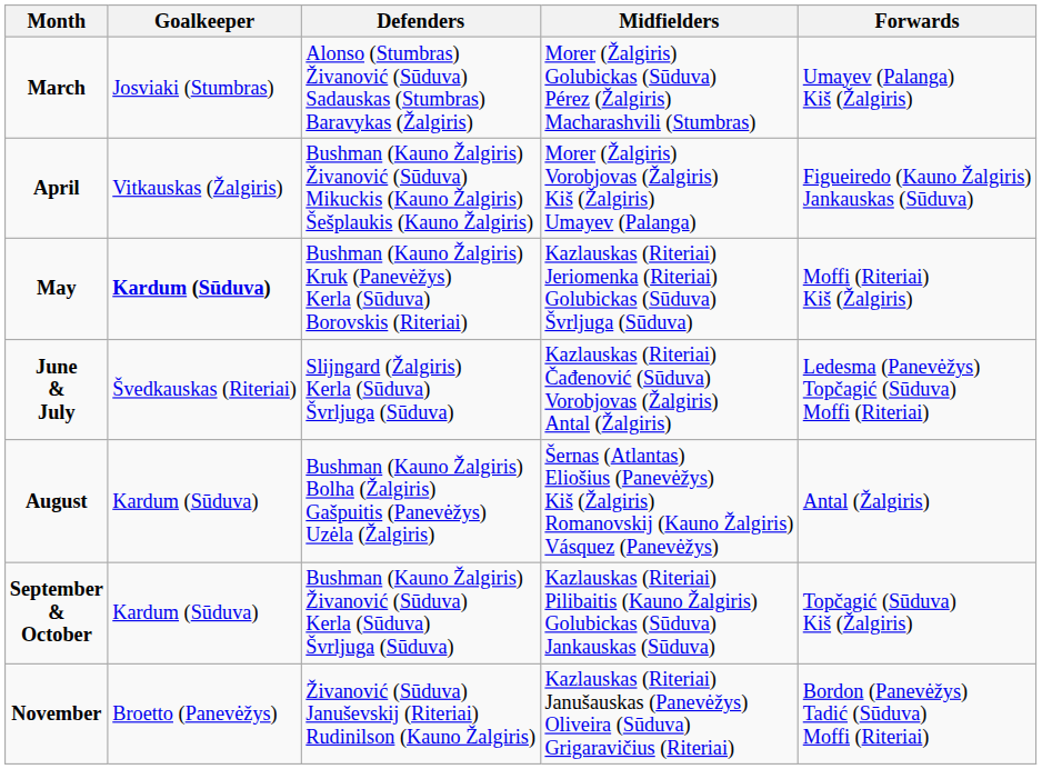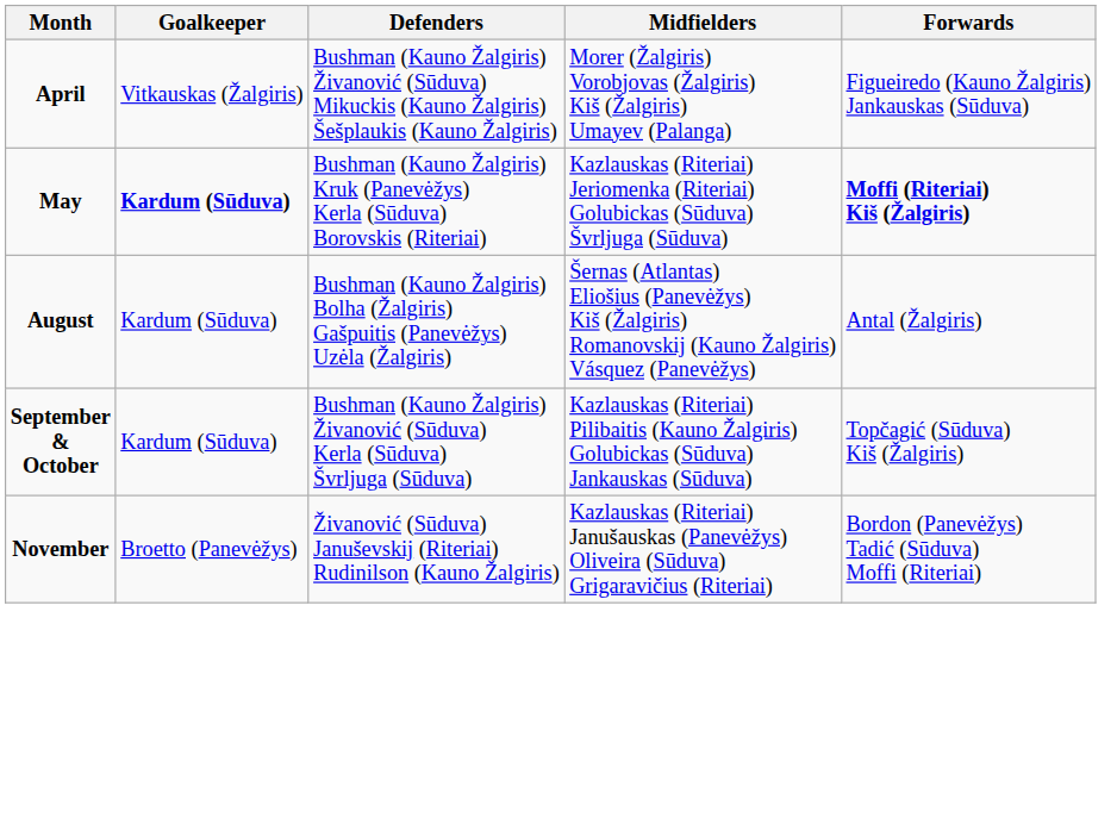- row: March | Josviaki (Stumbras) | Alonso (Stumbras) Živanović (Sūduva) Sadauskas (Stumbras) Baravykas (Žalgiris) | Morer (Žalgiris) Golubickas (Sūduva) Pérez (Žalgiris) Macharashvili (Stumbras) | Umayev (Palanga) Kiš (Žalgiris)
May | Forwards: normal -> bold
- row: June & July | Švedkauskas (Riteriai) | Slijngard (Žalgiris) Kerla (Sūduva) Švrljuga (Sūduva) | Kazlauskas (Riteriai) Čađenović (Sūduva) Vorobjovas (Žalgiris) Antal (Žalgiris) | Ledesma (Panevėžys) Topčagić (Sūduva) Moffi (Riteriai)
